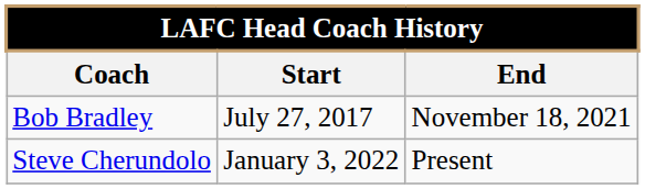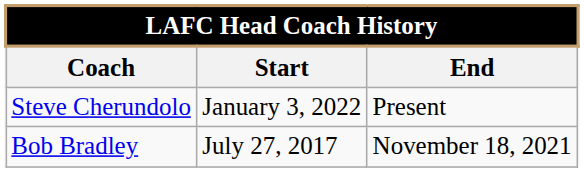rows swapped: Bob Bradley <-> Steve Cherundolo
